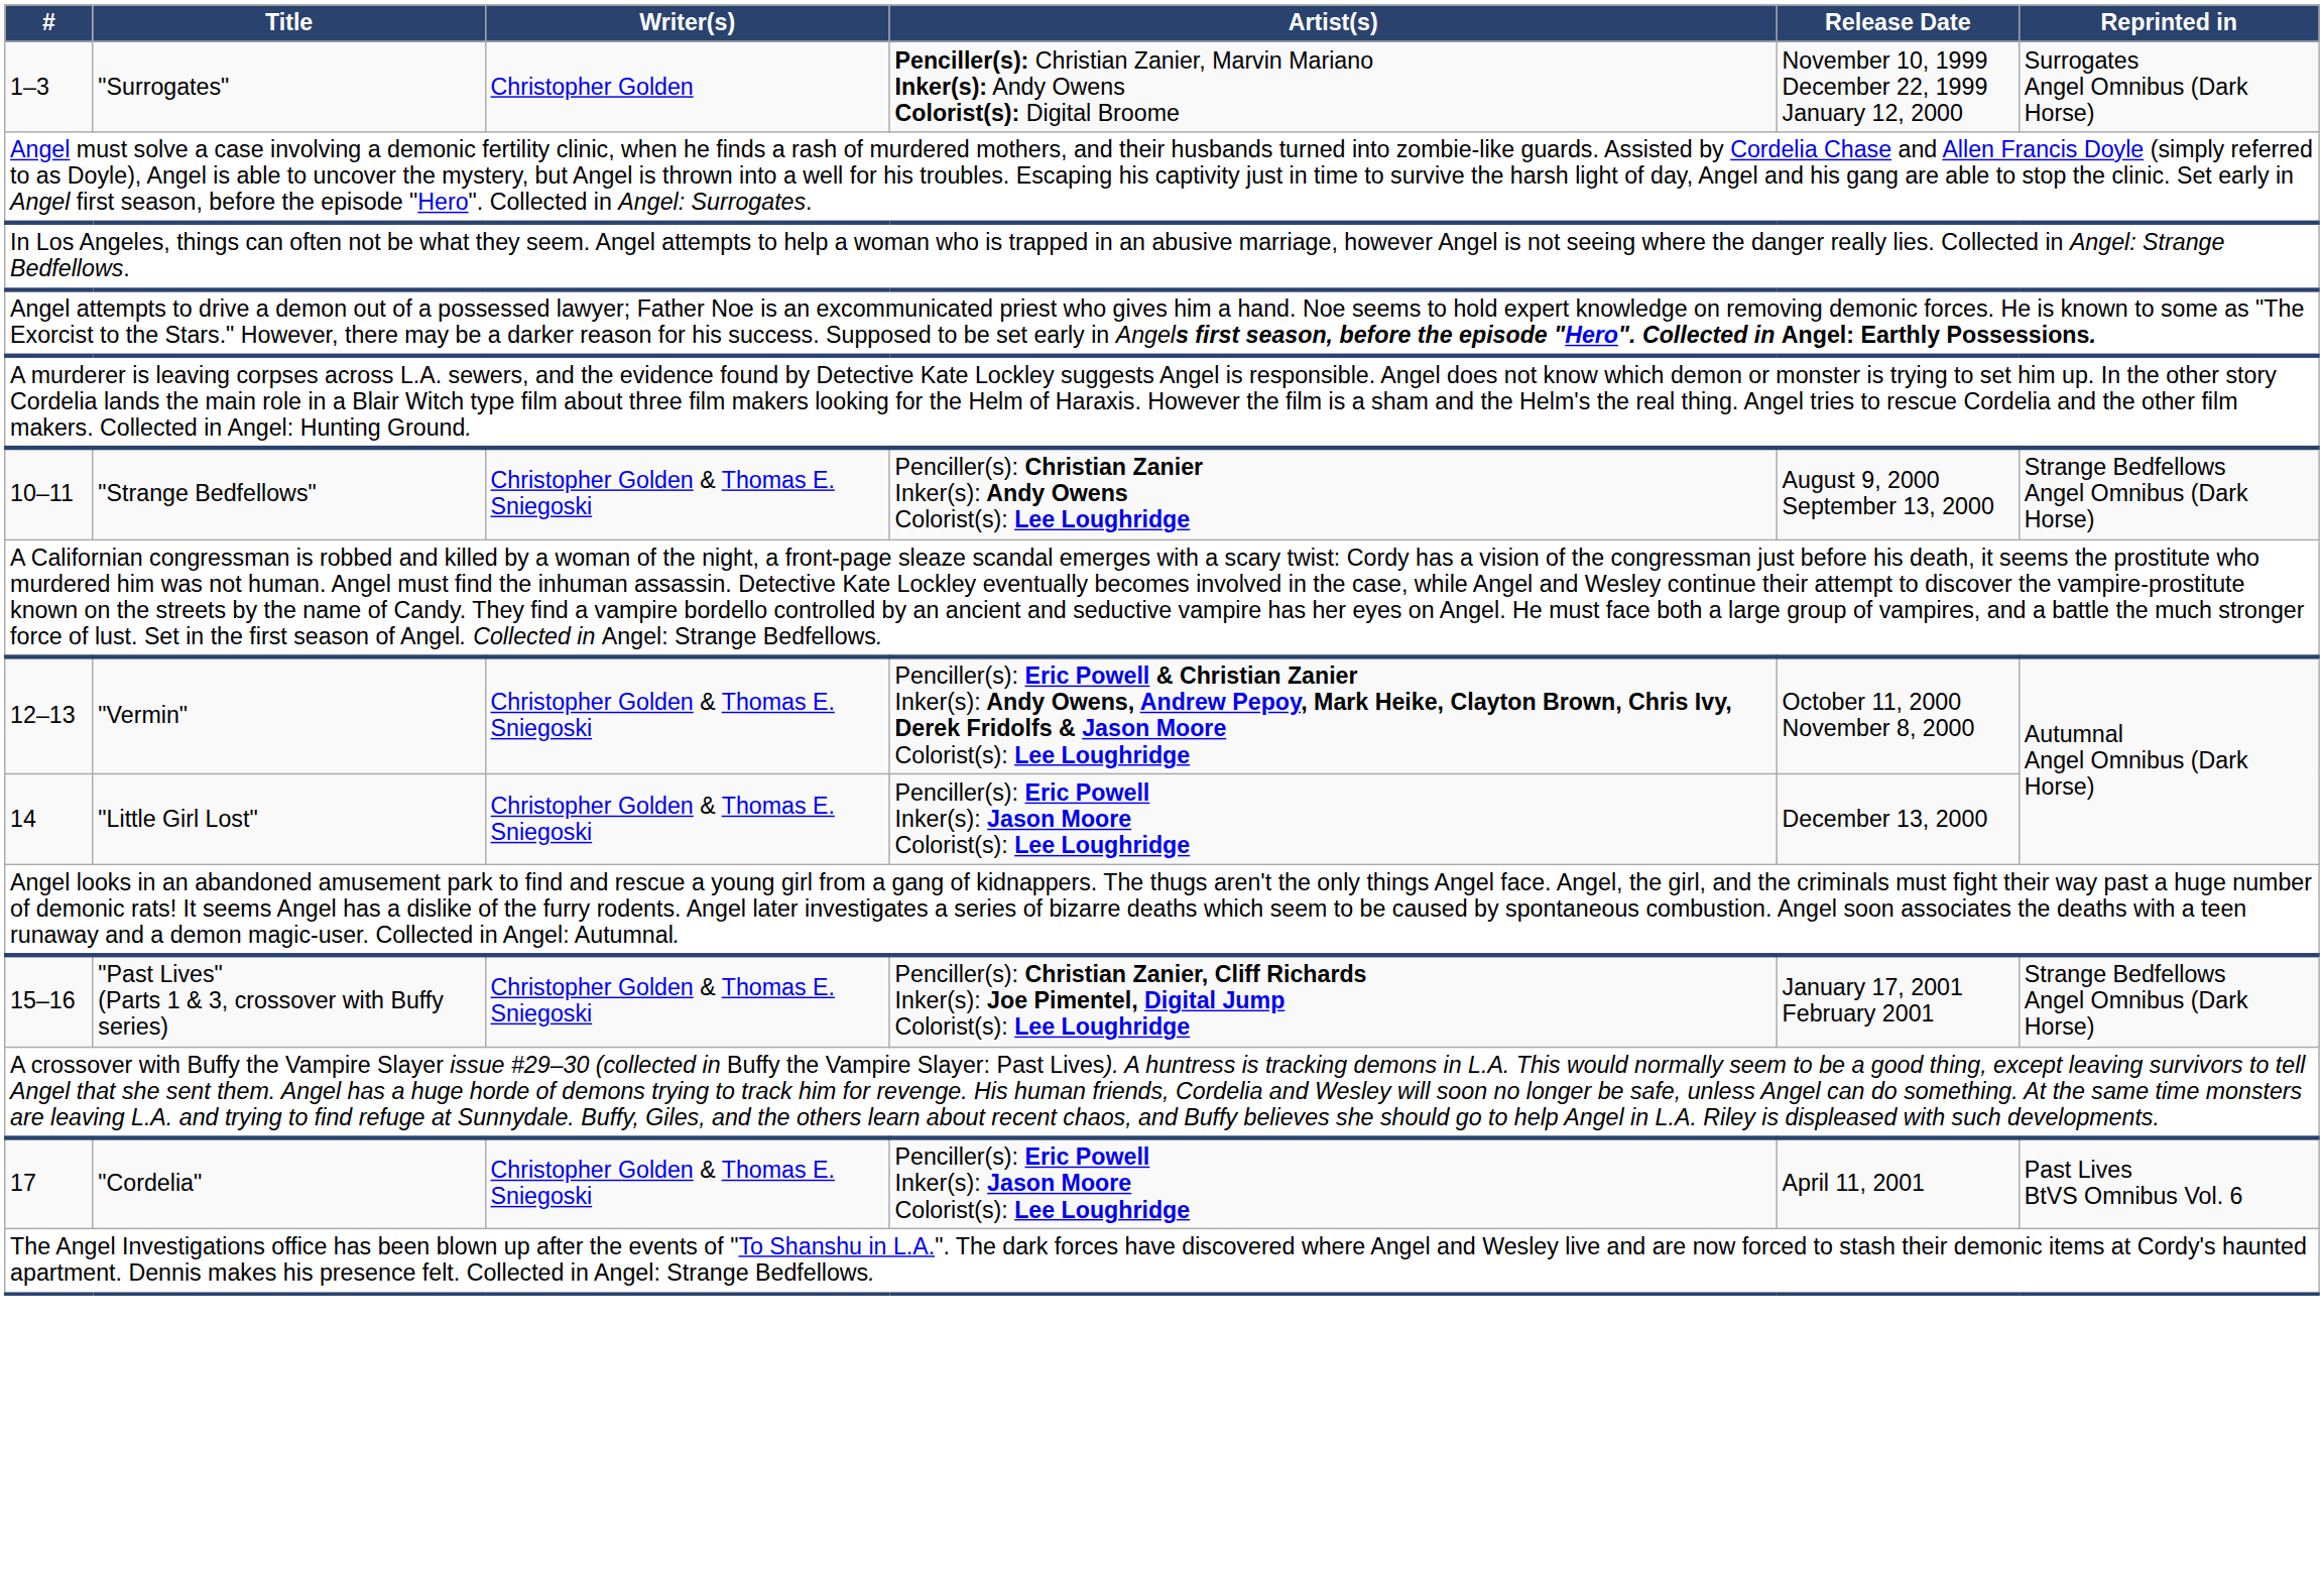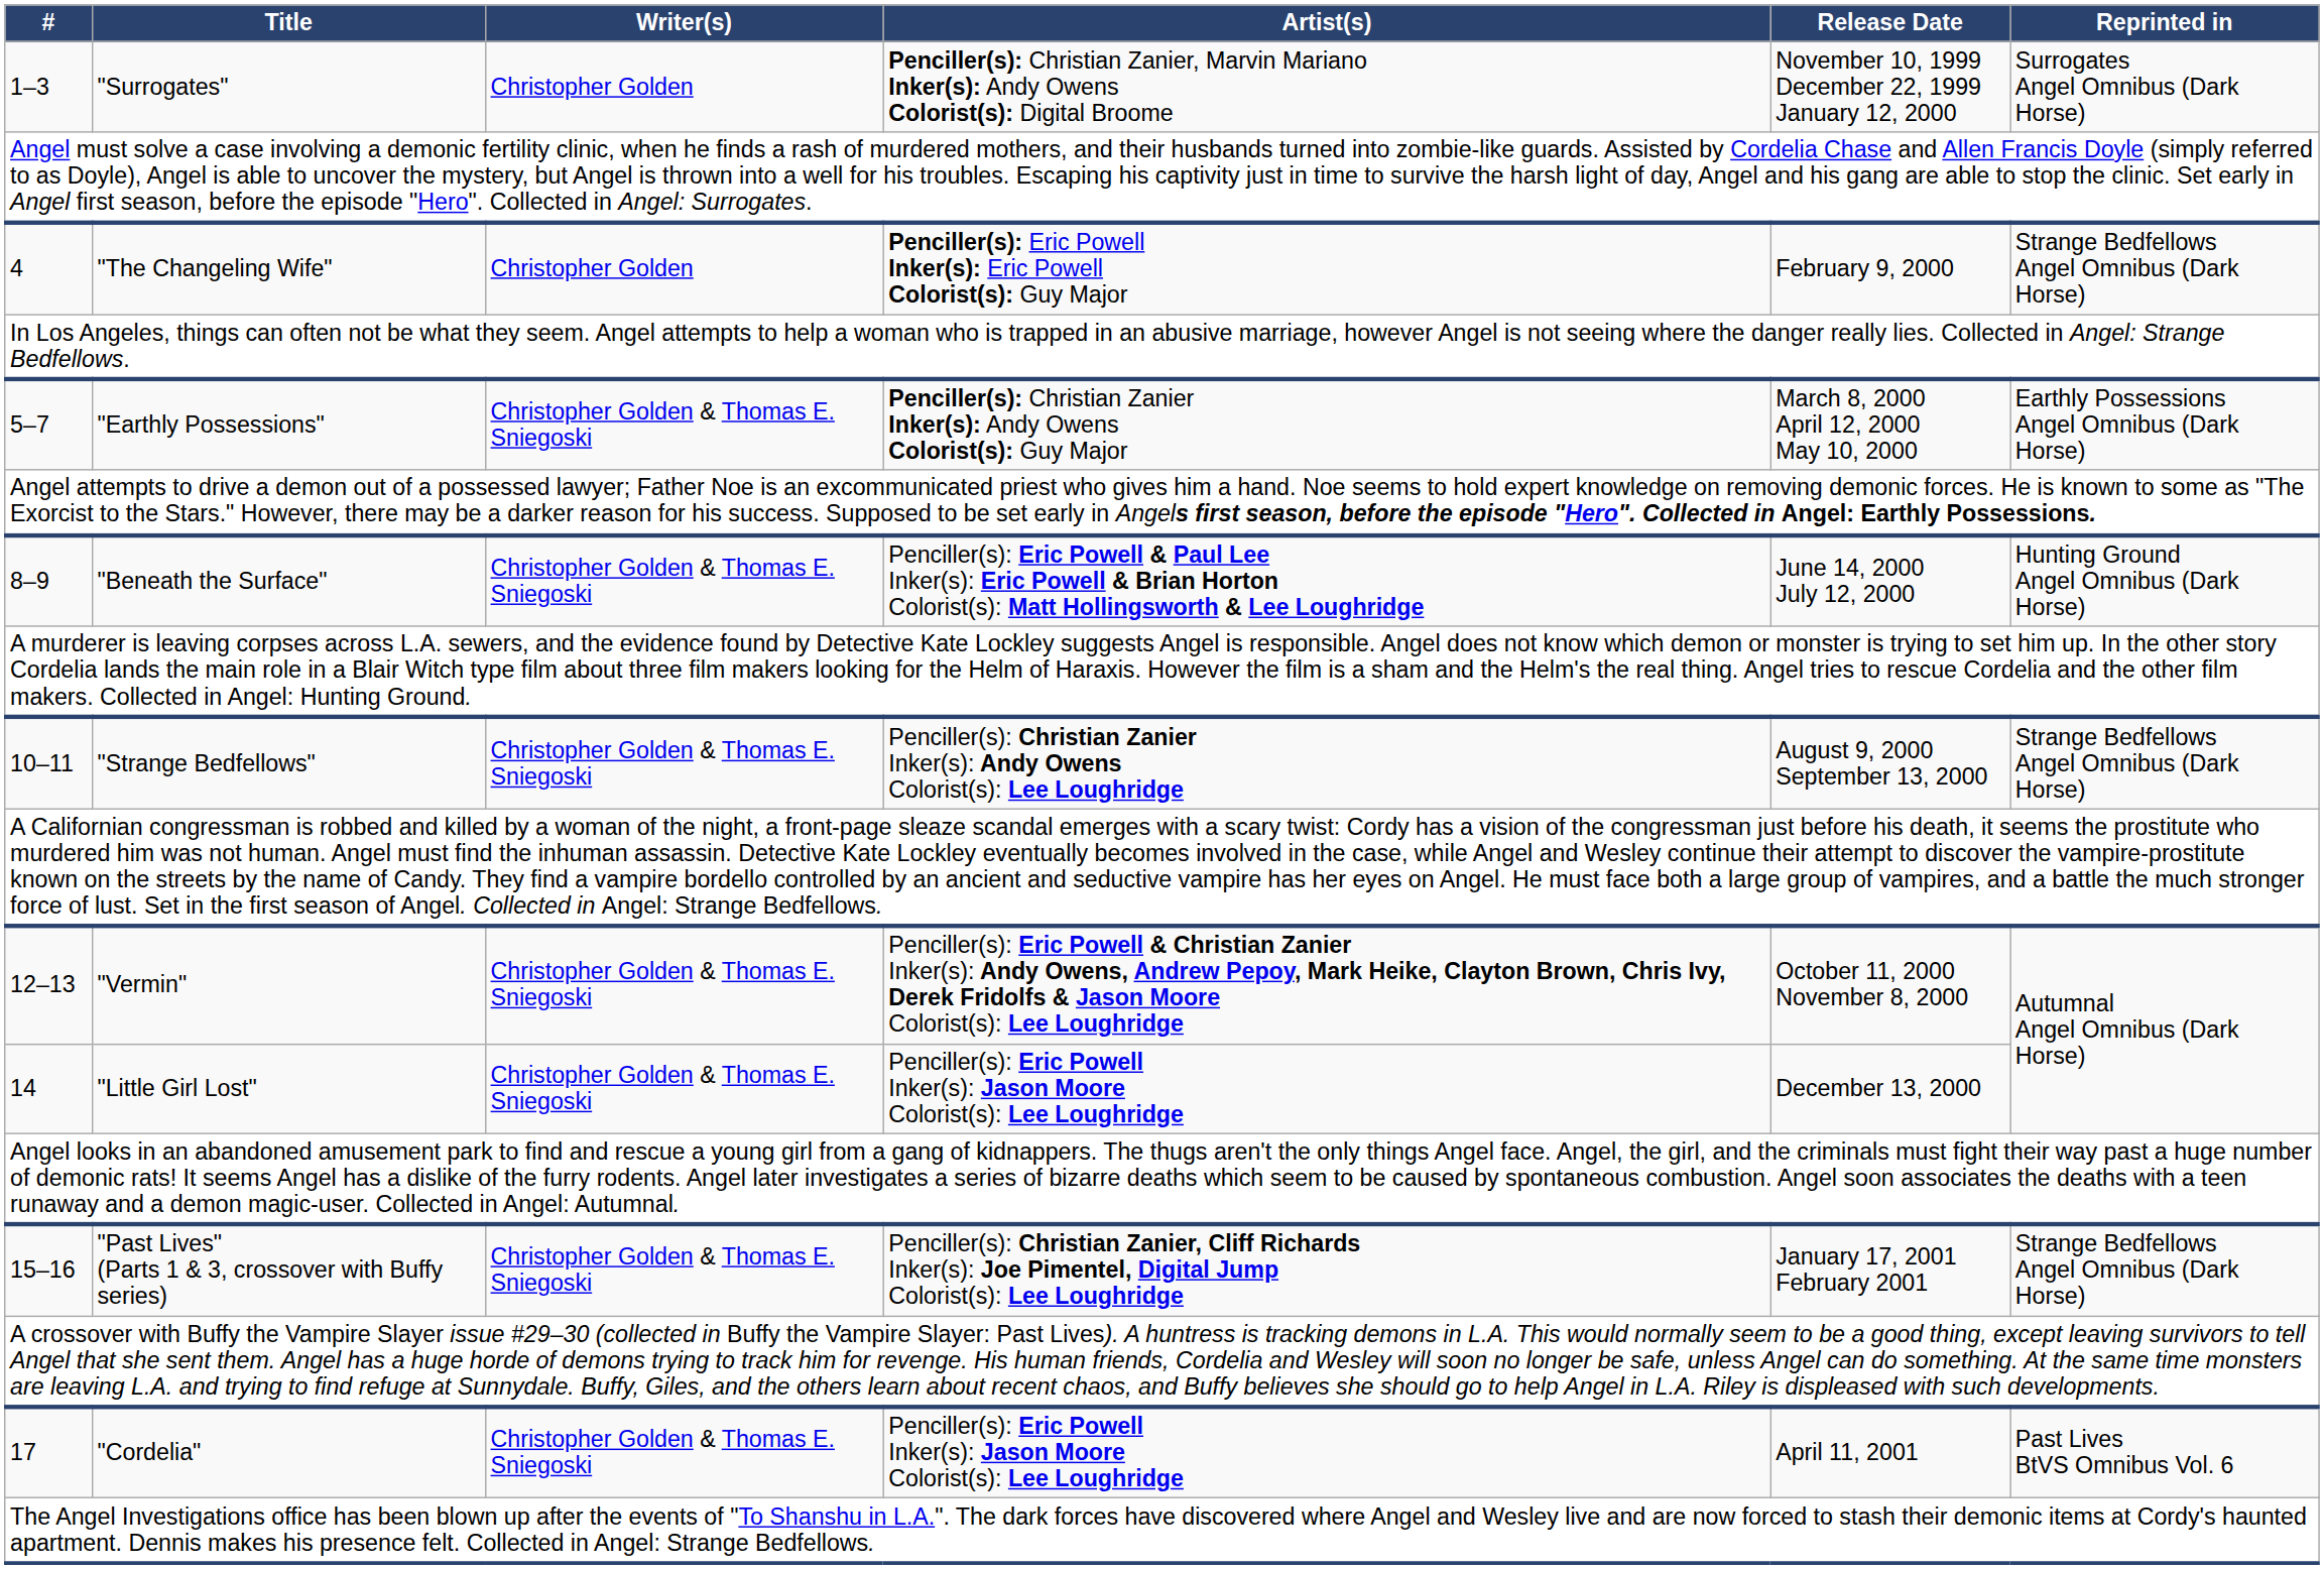+ row: 4 | "The Changeling Wife" | Christopher Golden | Penciller(s): Eric Powell Inker(s): Eric Powell Colorist(s): Guy Major | February 9, 2000 | Strange Bedfellows Angel Omnibus (Dark Horse)
+ row: 5–7 | "Earthly Possessions" | Christopher Golden & Thomas E. Sniegoski | Penciller(s): Christian Zanier Inker(s): Andy Owens Colorist(s): Guy Major | March 8, 2000 April 12, 2000 May 10, 2000 | Earthly Possessions Angel Omnibus (Dark Horse)
+ row: 8–9 | "Beneath the Surface" | Christopher Golden & Thomas E. Sniegoski | Penciller(s): Eric Powell & Paul Lee Inker(s): Eric Powell & Brian Horton Colorist(s): Matt Hollingsworth & Lee Loughridge | June 14, 2000 July 12, 2000 | Hunting Ground Angel Omnibus (Dark Horse)
